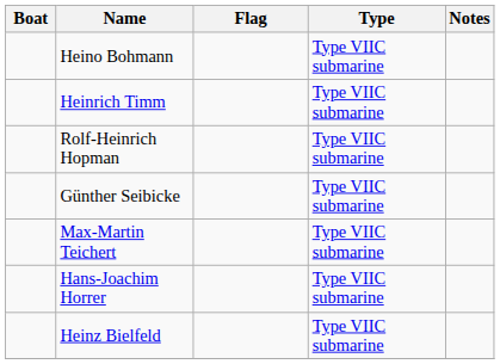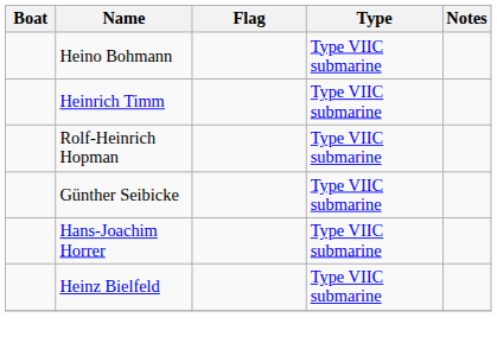- row: Max-Martin Teichert | Type VIIC submarine
